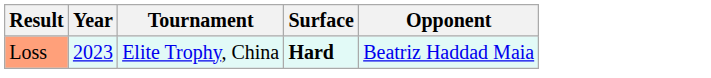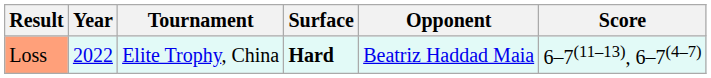+ column: Score | 6–7(11–13), 6–7(4–7)
Loss | Year: 2023 -> 2022
